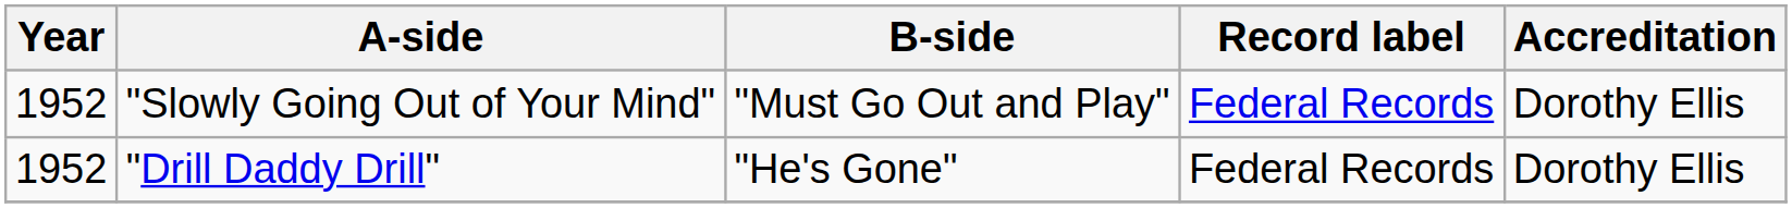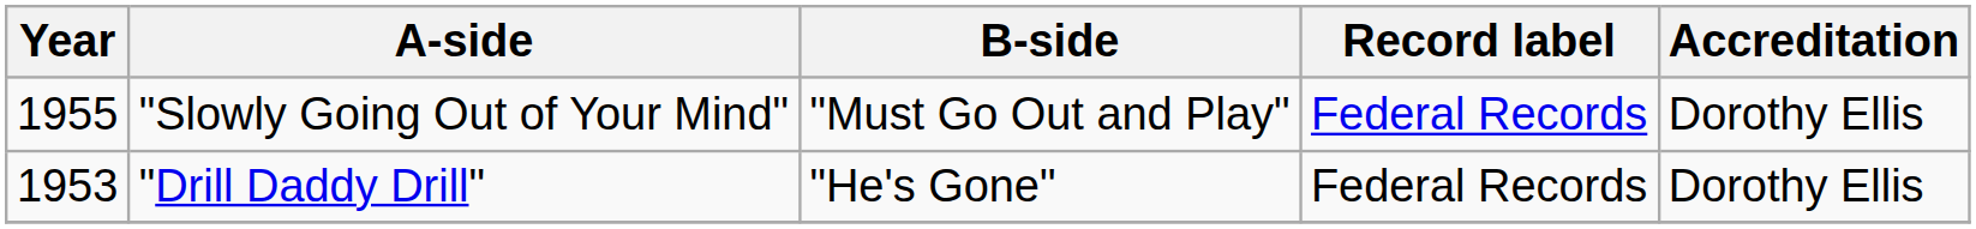"Slowly Going Out of Your Mind" | Year: 1952 -> 1955
"Drill Daddy Drill" | Year: 1952 -> 1953
